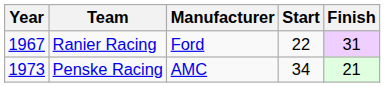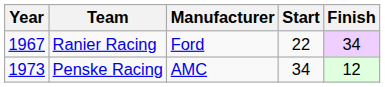Ranier Racing | Finish: 31 -> 34
Penske Racing | Finish: 21 -> 12
